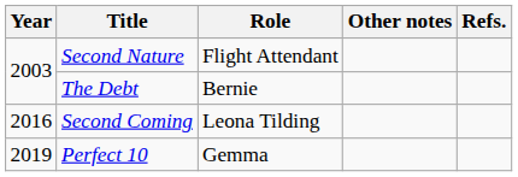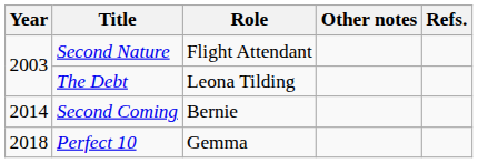The Debt | Role: Bernie -> Leona Tilding
Second Coming | Year: 2016 -> 2014
Second Coming | Role: Leona Tilding -> Bernie
Perfect 10 | Year: 2019 -> 2018
